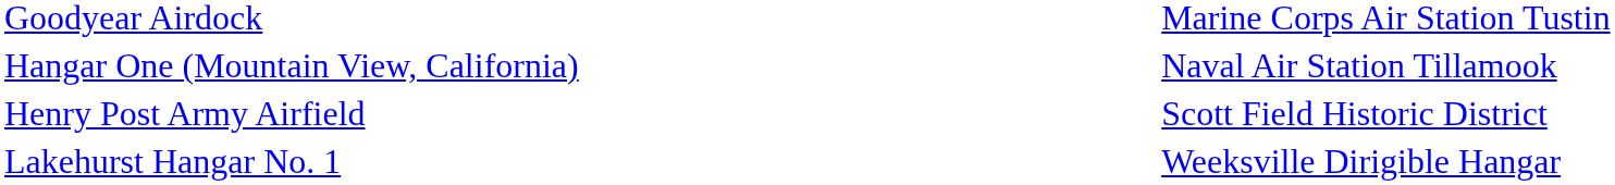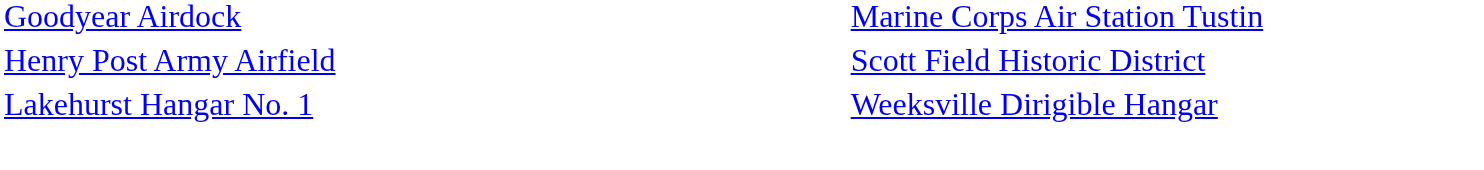- row: Hangar One (Mountain View, California) | Naval Air Station Tillamook
